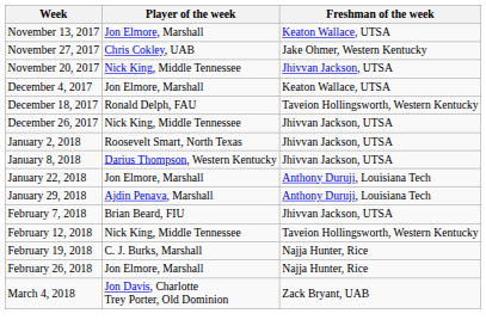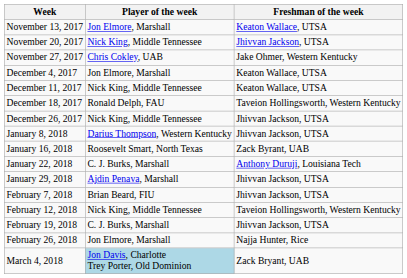rows swapped: November 20, 2017 <-> November 27, 2017
+ row: December 11, 2017 | Nick King, Middle Tennessee | Keaton Wallace, UTSA
- row: January 2, 2018 | Roosevelt Smart, North Texas | Jhivvan Jackson, UTSA
+ row: January 16, 2018 | Roosevelt Smart, North Texas | Zack Byrant, UAB
January 22, 2018 | Player of the week: Jon Elmore, Marshall -> C. J. Burks, Marshall
January 29, 2018 | Freshman of the week: Anthony Duruji, Louisiana Tech -> Jhivvan Jackson, UTSA
February 19, 2018 | Freshman of the week: Najja Hunter, Rice -> Jhivvan Jackson, UTSA
March 4, 2018 | Player of the week: no background -> lightblue background
